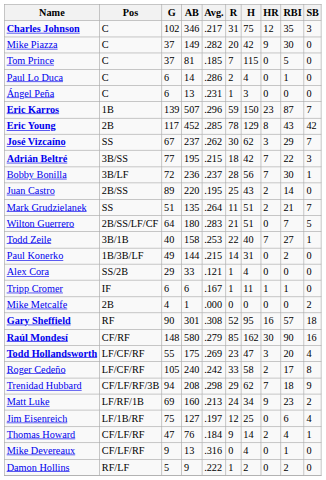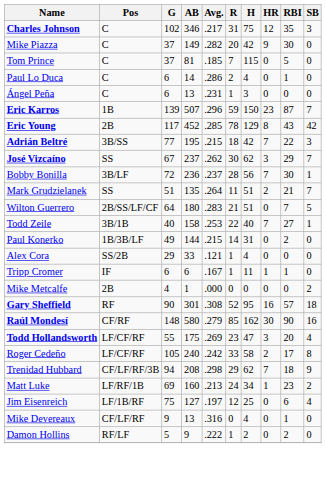rows swapped: José Vizcaíno <-> Adrián Beltré
- row: Juan Castro | 2B/SS | 89 | 220 | .195 | 25 | 43 | 2 | 14 | 0
Matt Luke | HR: 9 -> 1
- row: Thomas Howard | CF/LF/RF | 47 | 76 | .184 | 9 | 14 | 2 | 4 | 1
